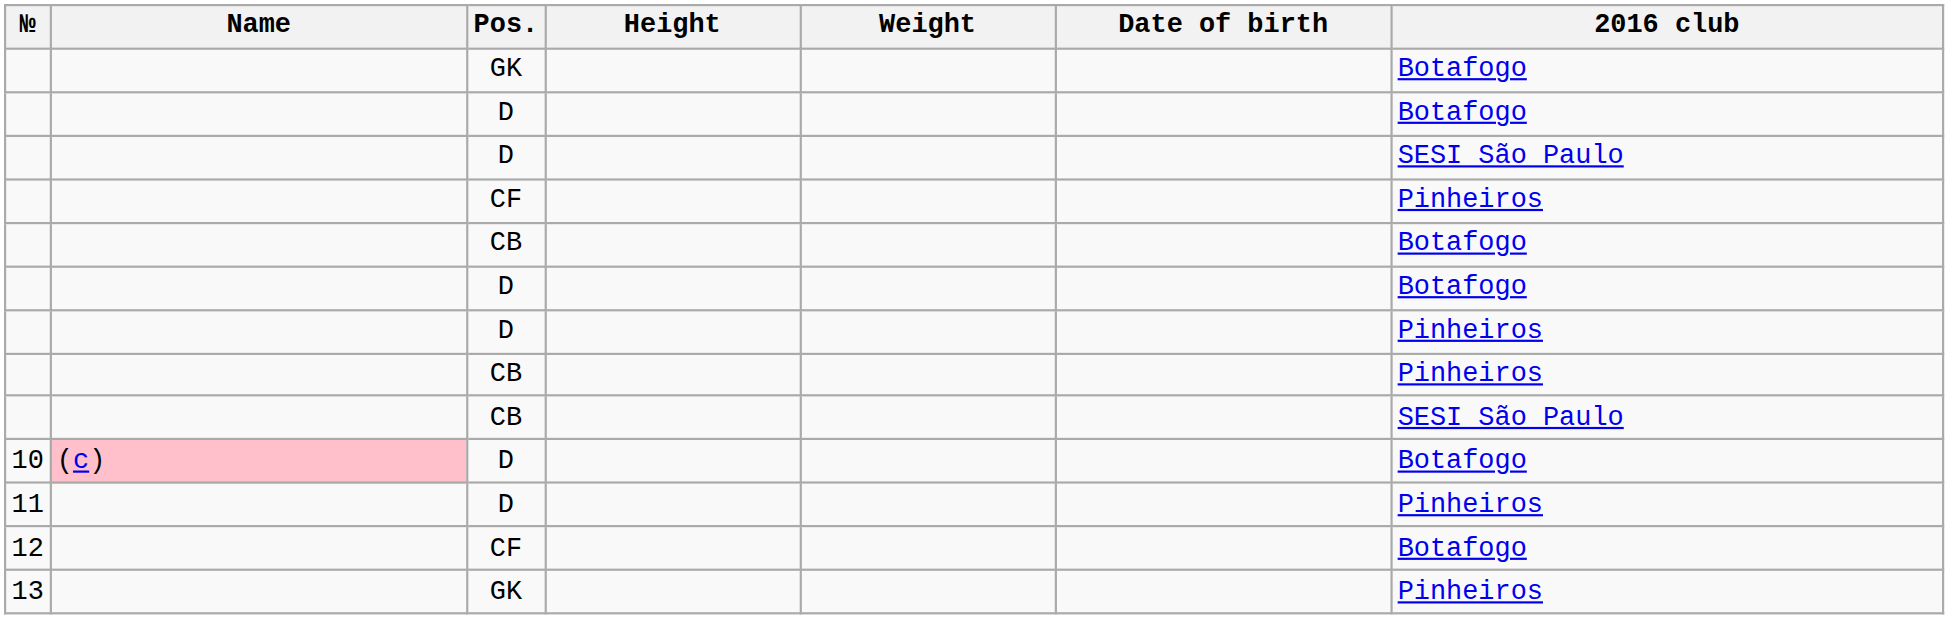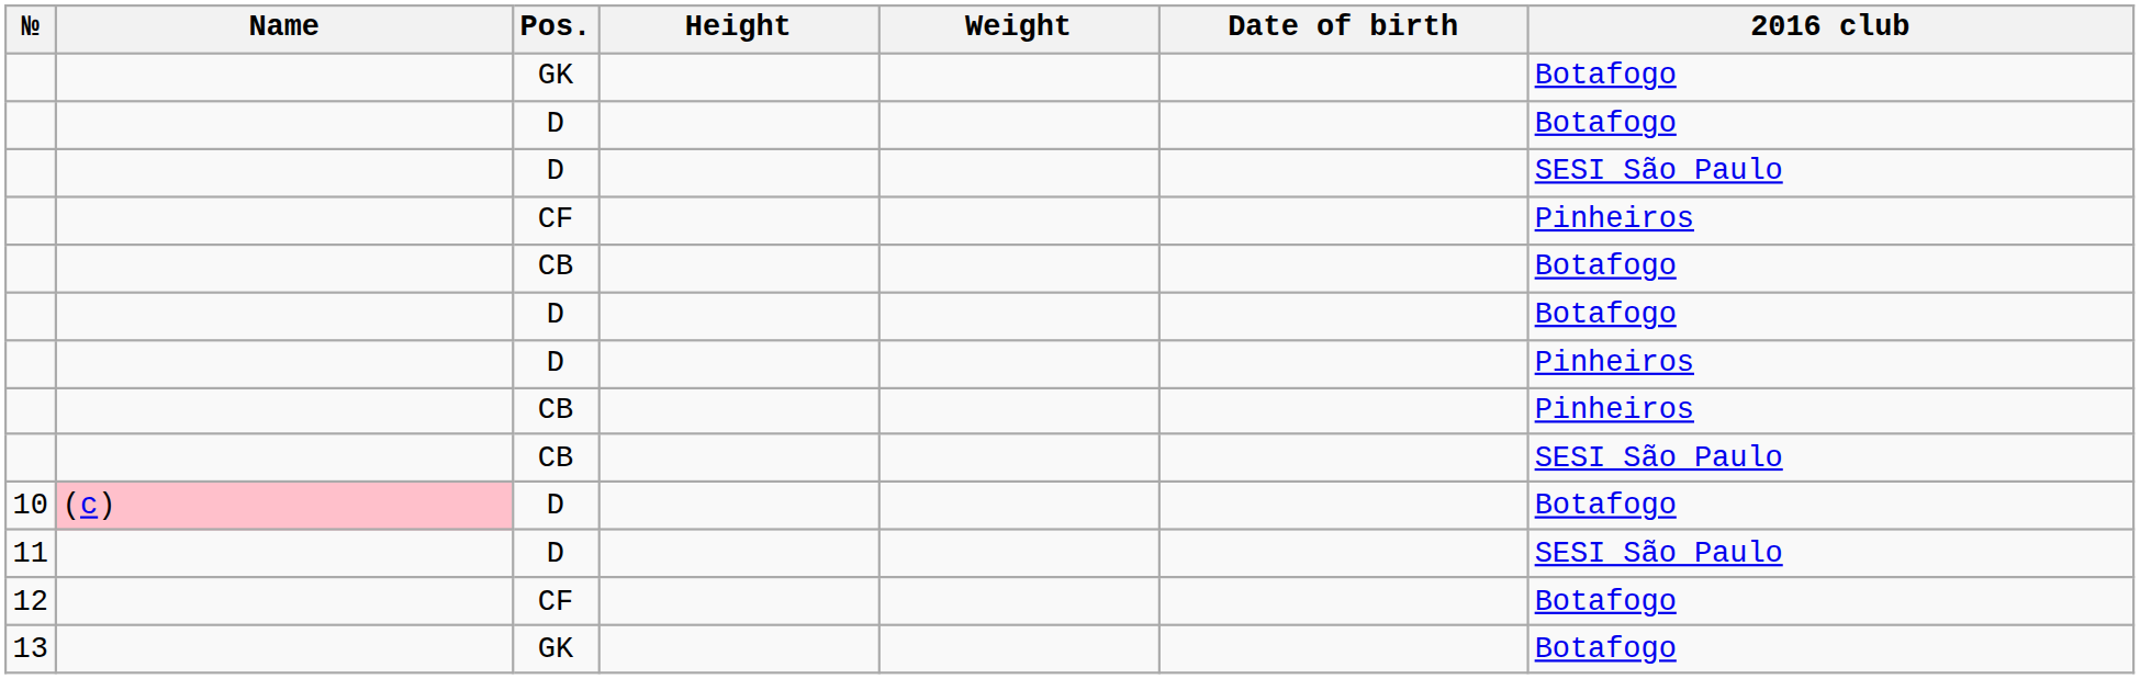11 | 2016 club: Pinheiros -> SESI São Paulo
13 | 2016 club: Pinheiros -> Botafogo
